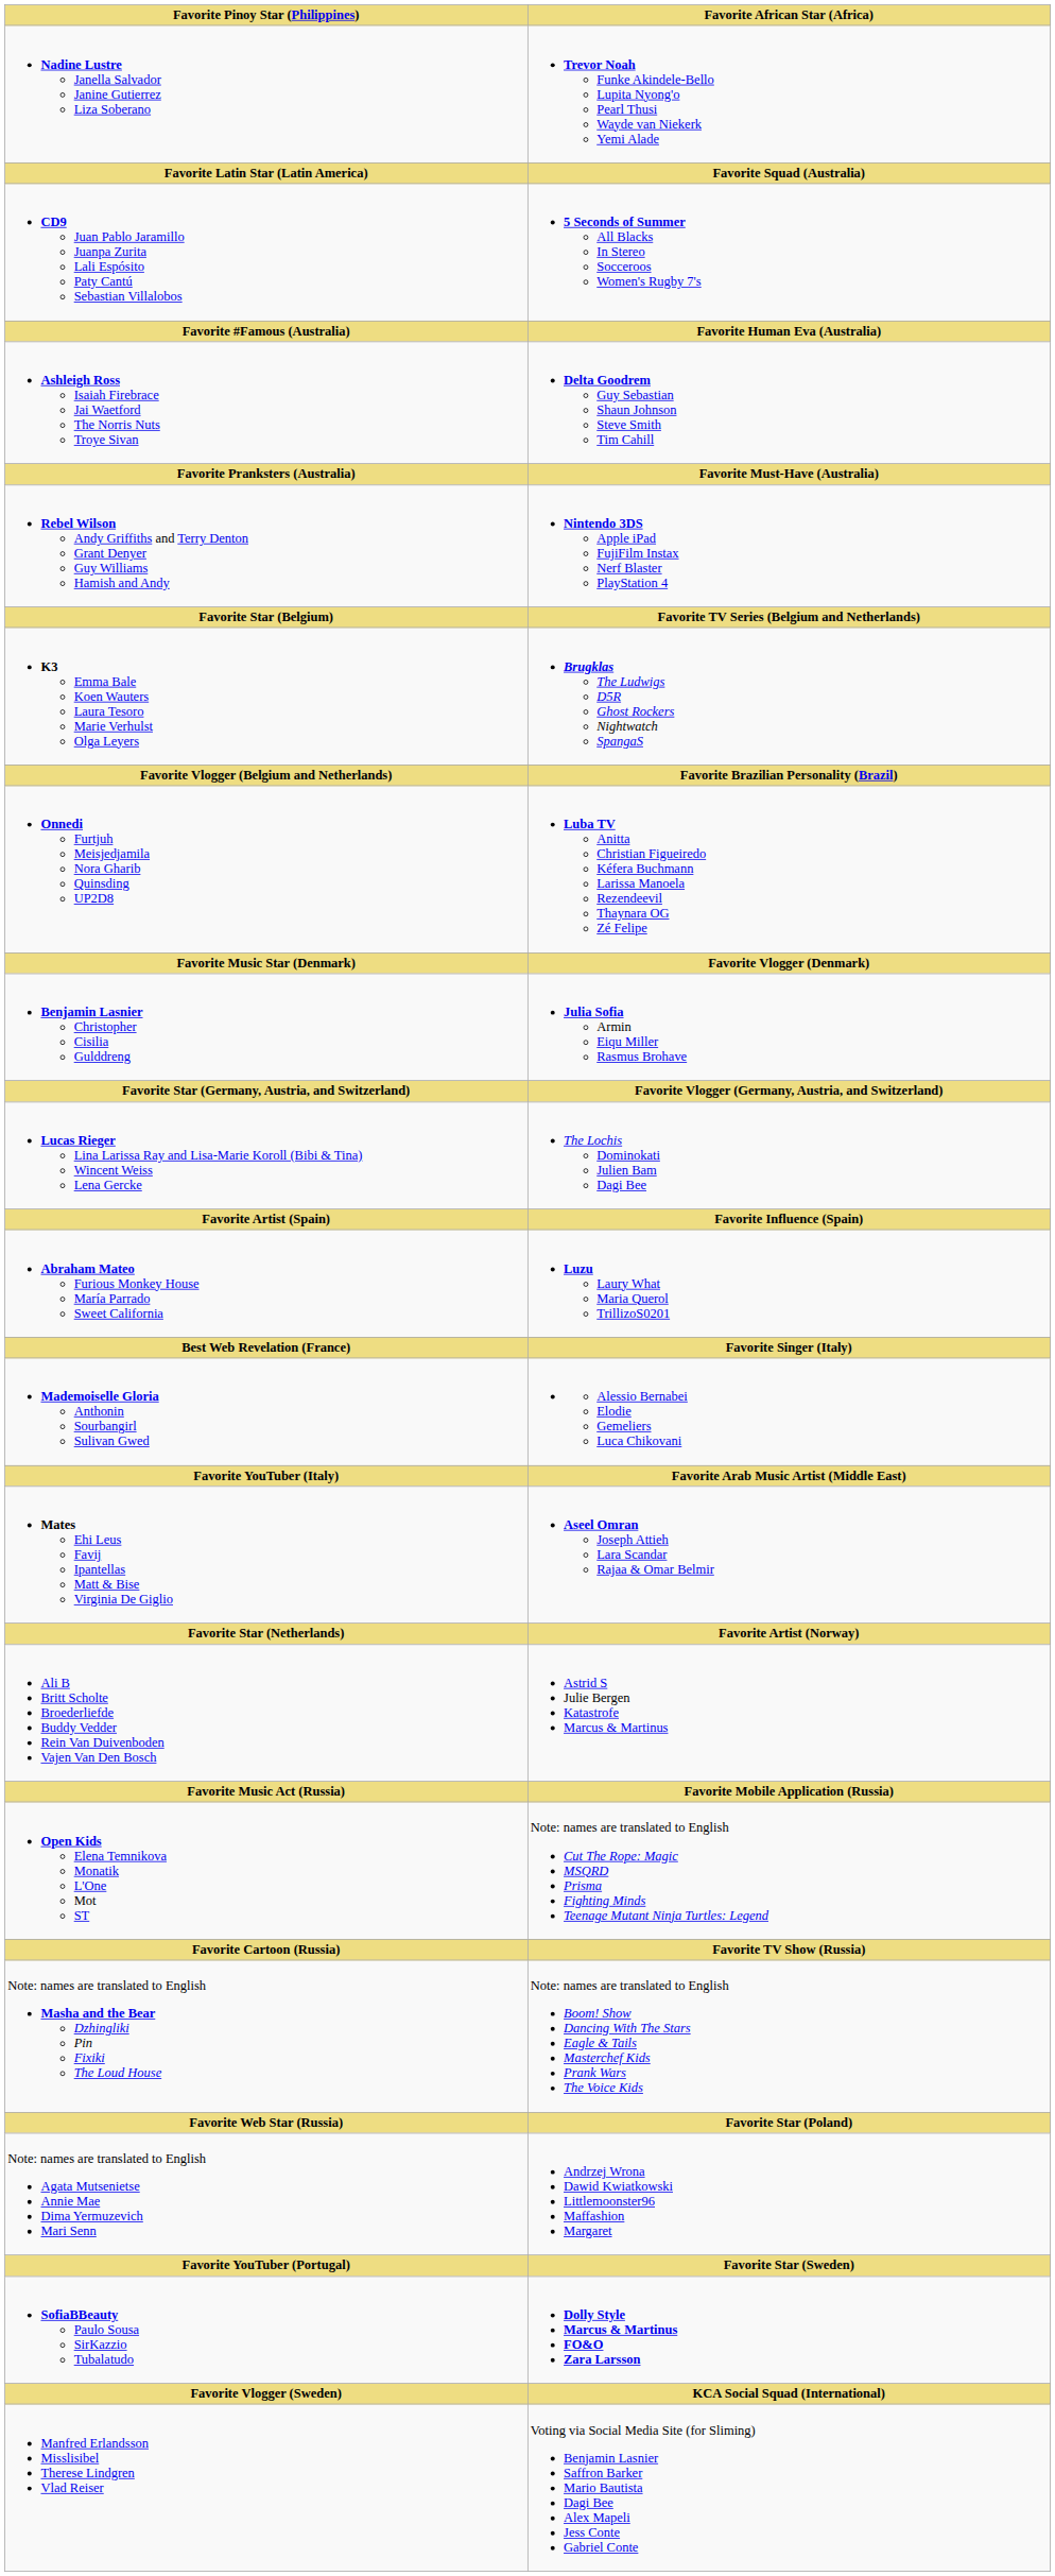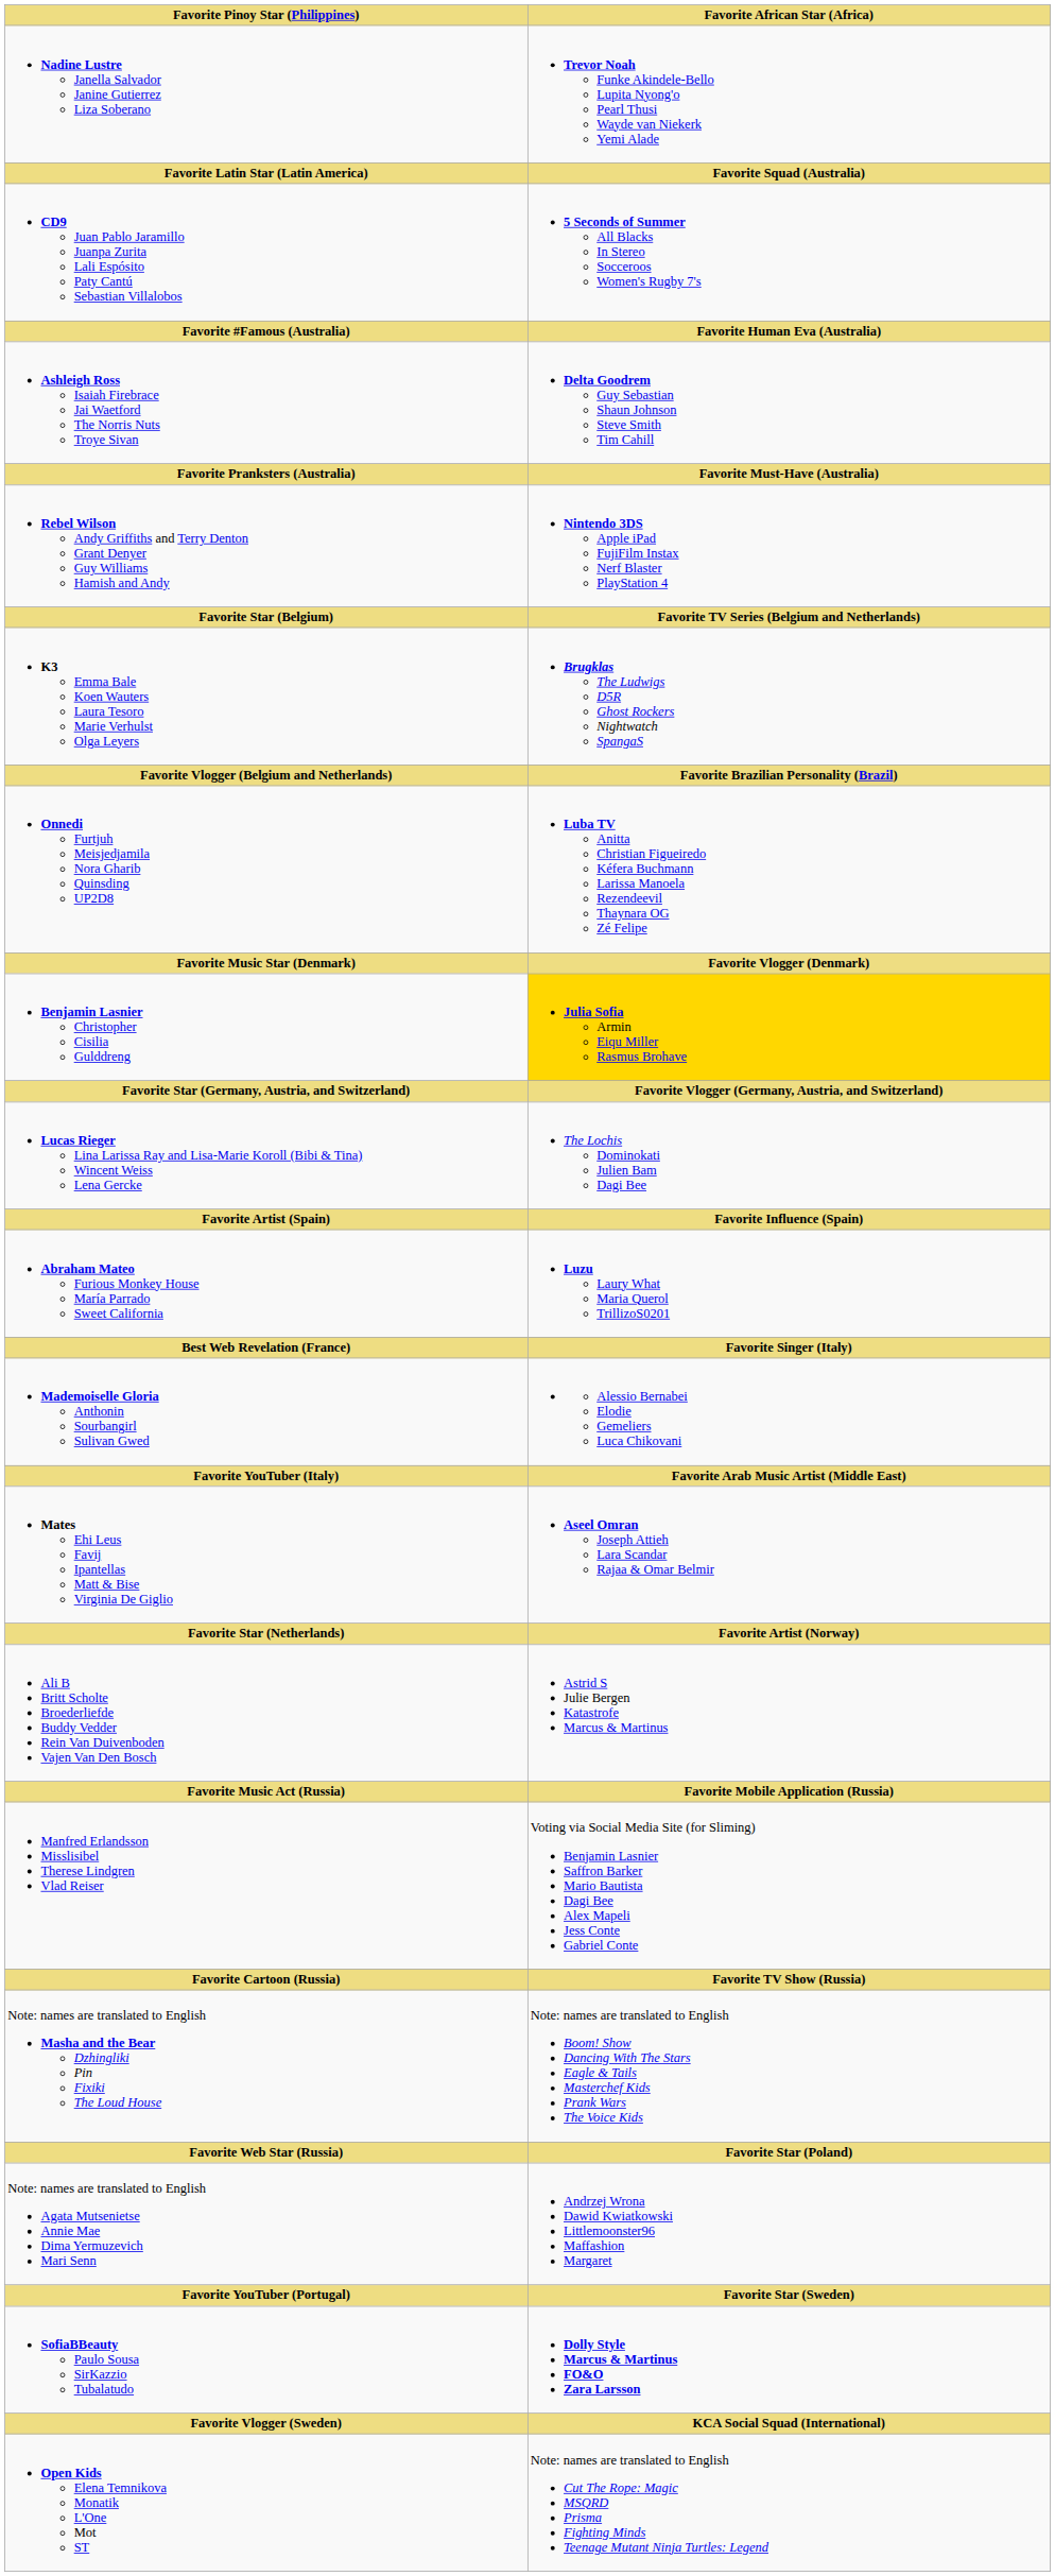Benjamin Lasnier Christopher Cisilia Gulddreng | Favorite African Star (Africa): no background -> gold background
rows swapped: Open Kids Elena Temnikova Monatik L'One Mot ST <-> Manfred Erlandsson Misslisibel Therese Lindgren Vlad Reiser
